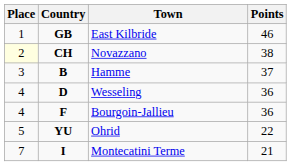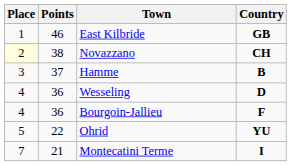columns swapped: Country <-> Points
